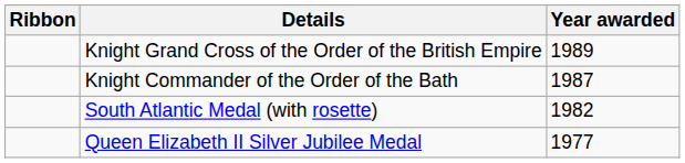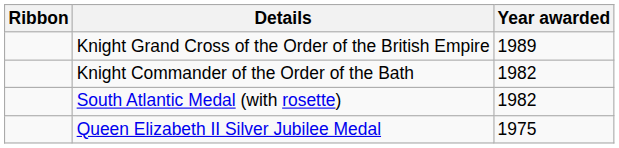Knight Commander of the Order of the Bath | Year awarded: 1987 -> 1982
Queen Elizabeth II Silver Jubilee Medal | Year awarded: 1977 -> 1975
